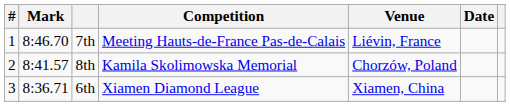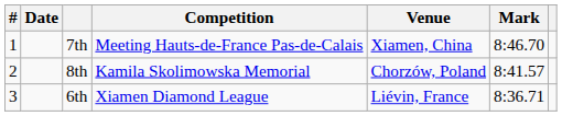columns swapped: Mark <-> Date
7th | Venue: Liévin, France -> Xiamen, China
6th | Venue: Xiamen, China -> Liévin, France
